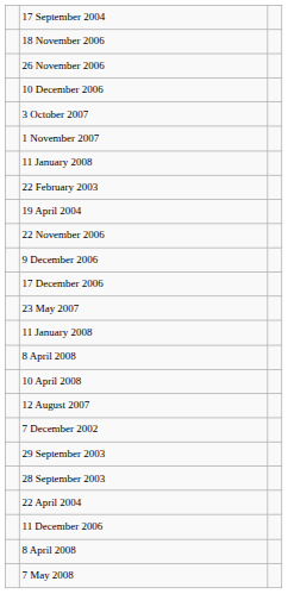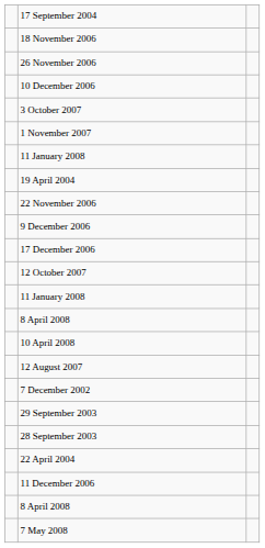- row: 22 February 2003
- row: 23 May 2007
+ row: 12 October 2007
